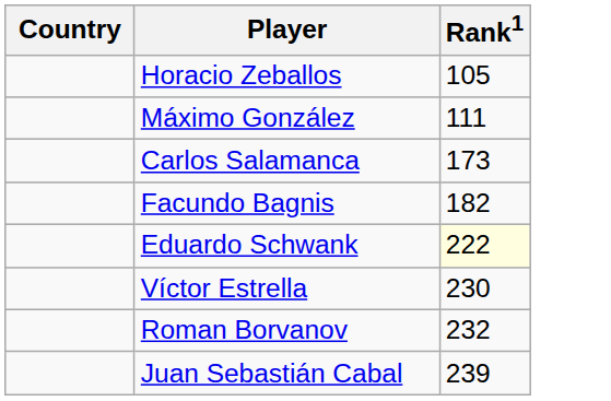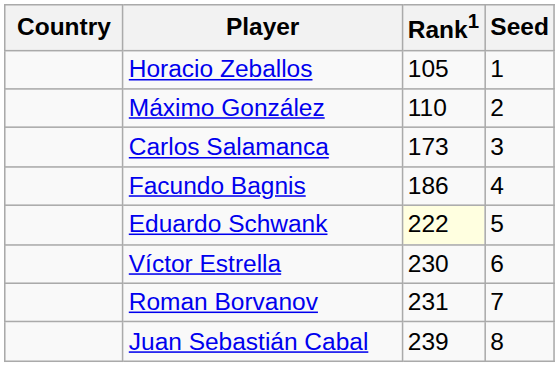+ column: Seed | 1 | 2 | 3 | 4 | 5 | 6 | 7 | 8
Máximo González | Rank1: 111 -> 110
Facundo Bagnis | Rank1: 182 -> 186
Roman Borvanov | Rank1: 232 -> 231
